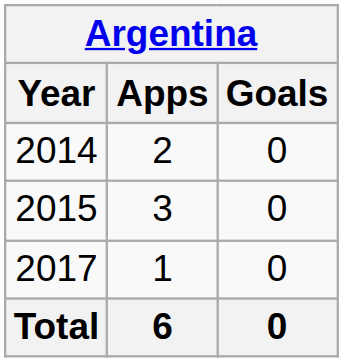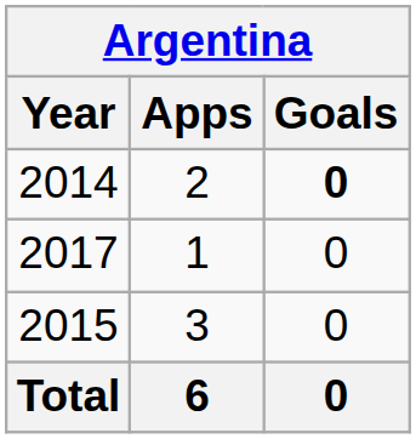2014 | Goals: normal -> bold
rows swapped: 2015 <-> 2017
